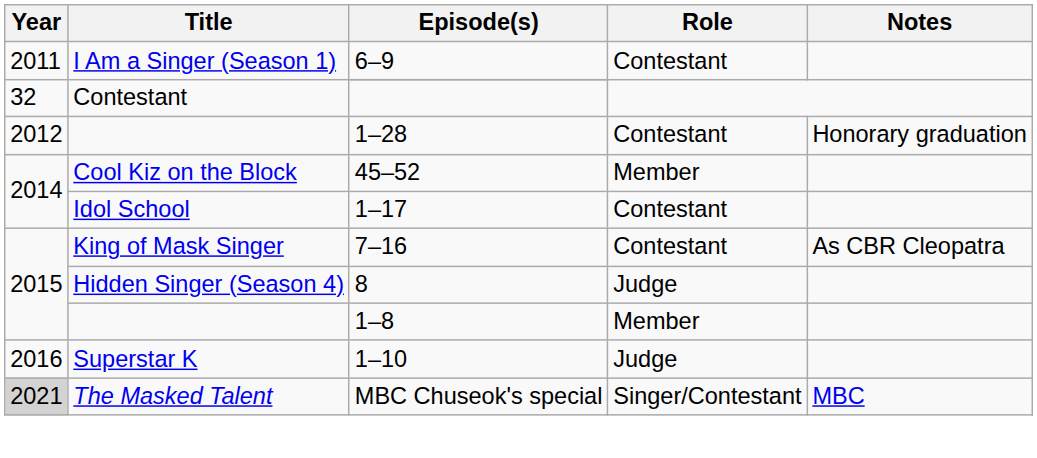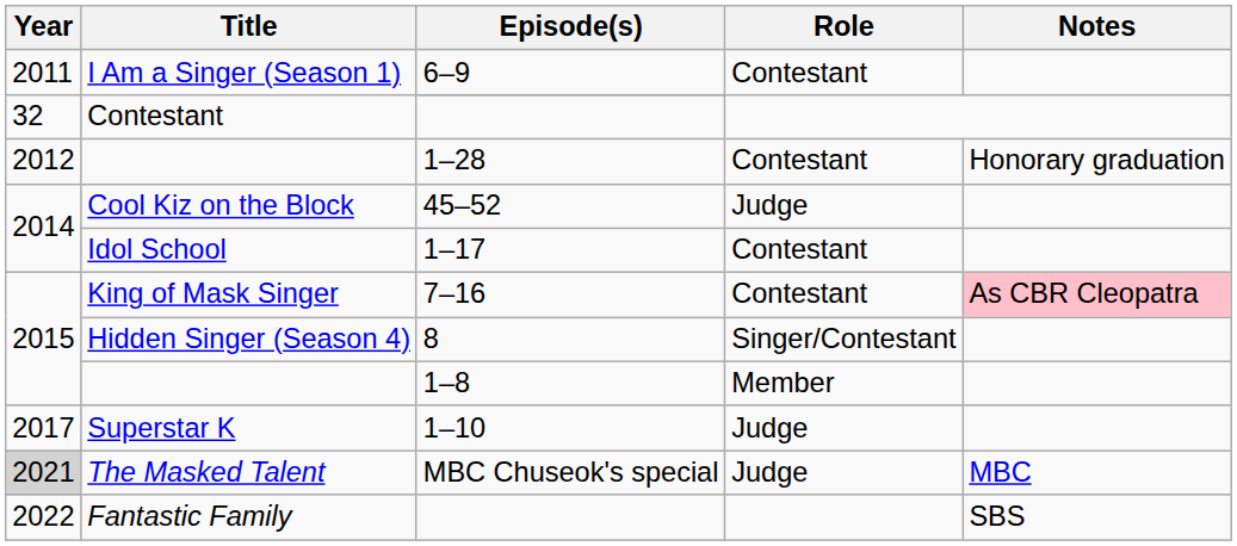Cool Kiz on the Block | Role: Member -> Judge
King of Mask Singer | Notes: no background -> pink background
Hidden Singer (Season 4) | Role: Judge -> Singer/Contestant
Superstar K | Year: 2016 -> 2017
The Masked Talent | Role: Singer/Contestant -> Judge
+ row: 2022 | Fantastic Family | SBS
